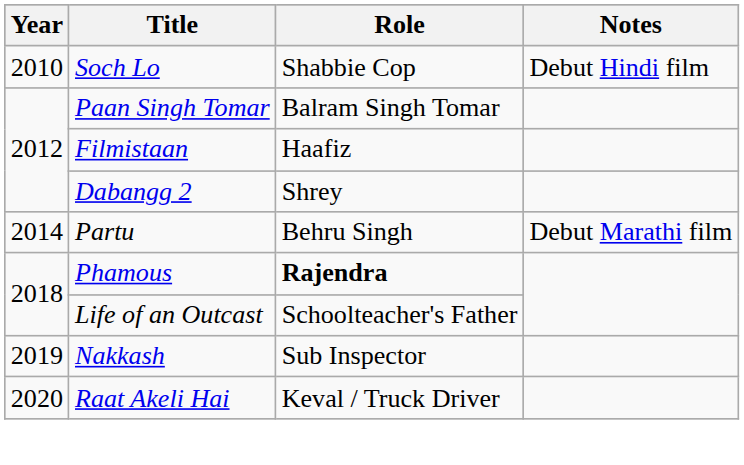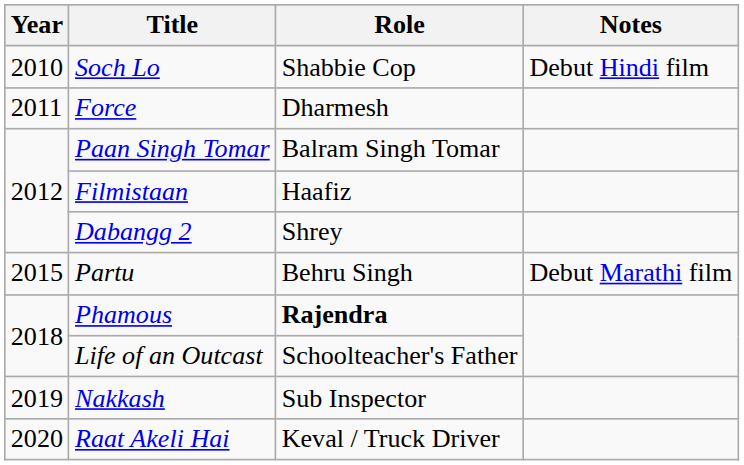+ row: 2011 | Force | Dharmesh
Partu | Year: 2014 -> 2015
